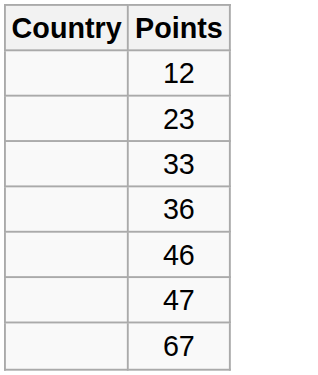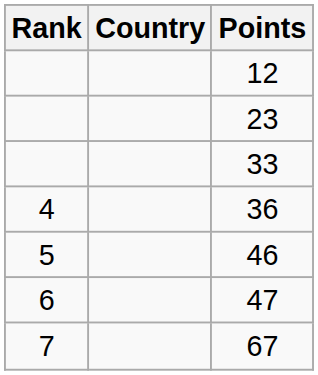+ column: Rank | 4 | 5 | 6 | 7
